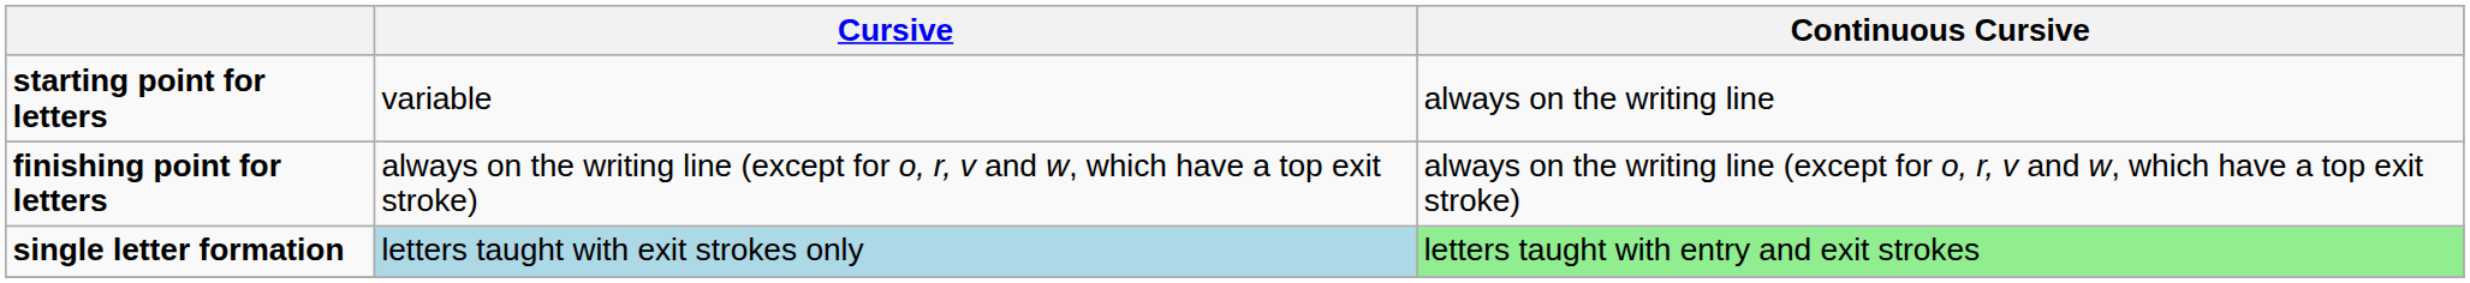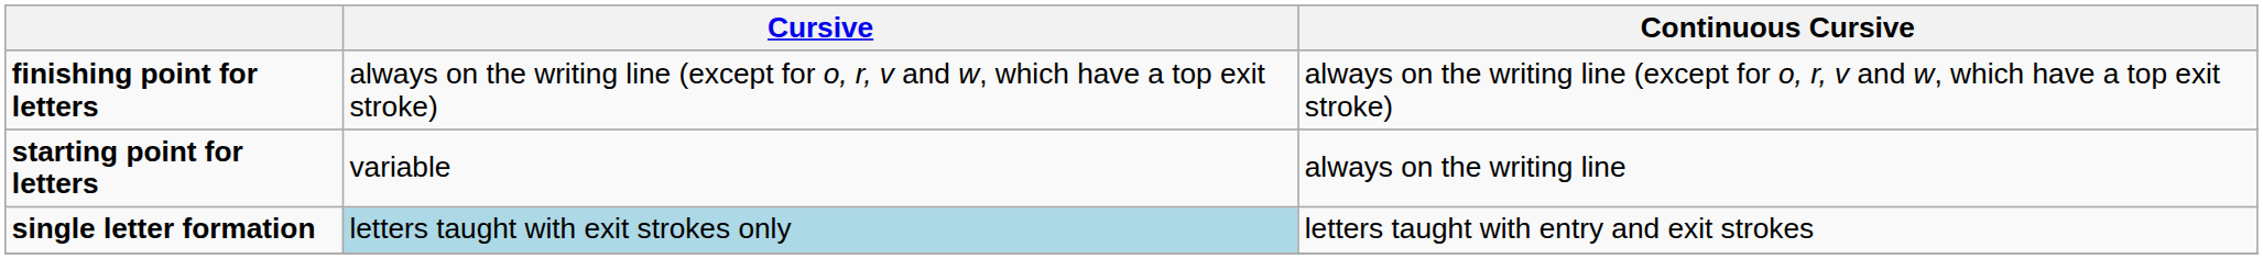rows swapped: starting point for letters <-> finishing point for letters
single letter formation | Continuous Cursive: lightgreen background -> no background
